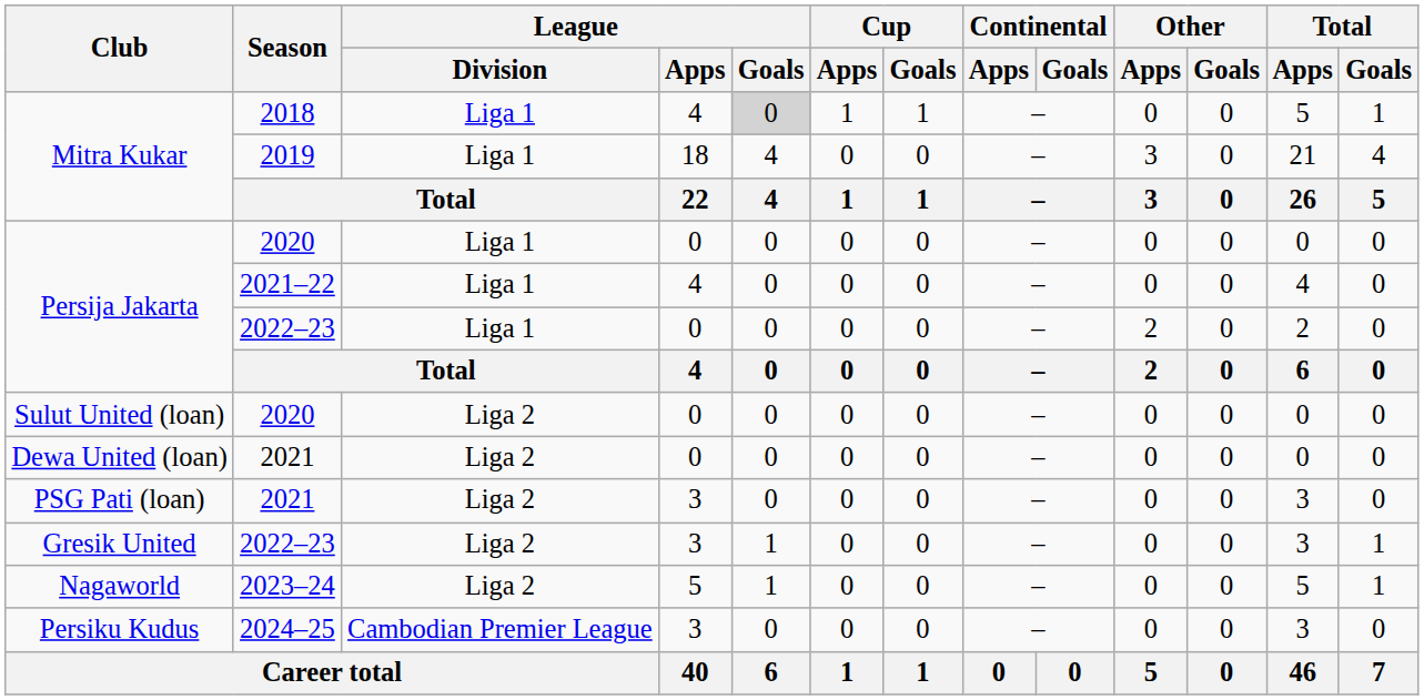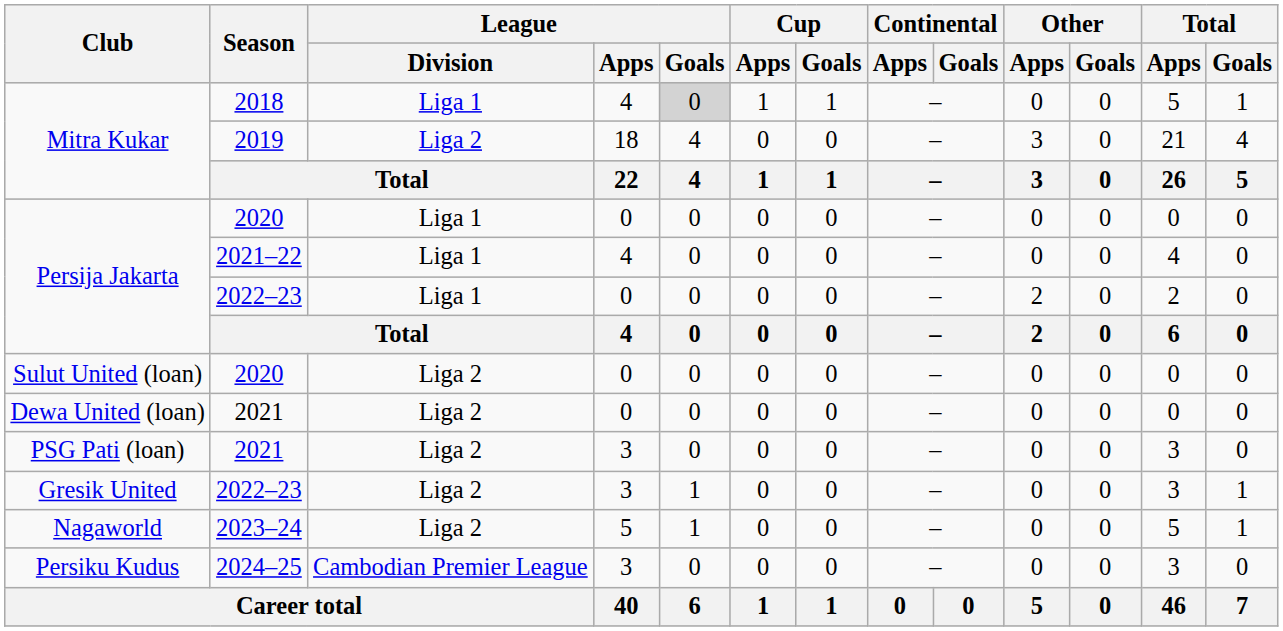Mitra Kukar / 2019 | League / Division: Liga 1 -> Liga 2
